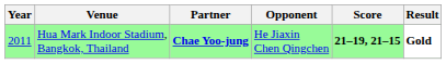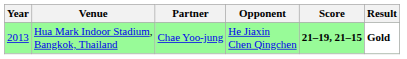Hua Mark Indoor Stadium, Bangkok, Thailand | Year: 2011 -> 2013
Hua Mark Indoor Stadium, Bangkok, Thailand | Partner: bold -> normal
